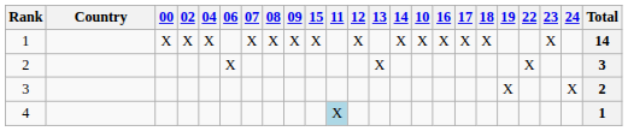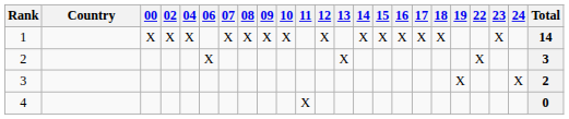columns swapped: 10 <-> 15
4 | 11: lightblue background -> no background
4 | Total: 1 -> 0
